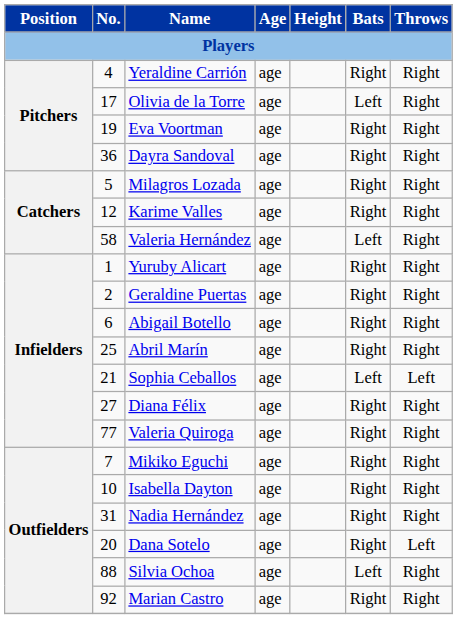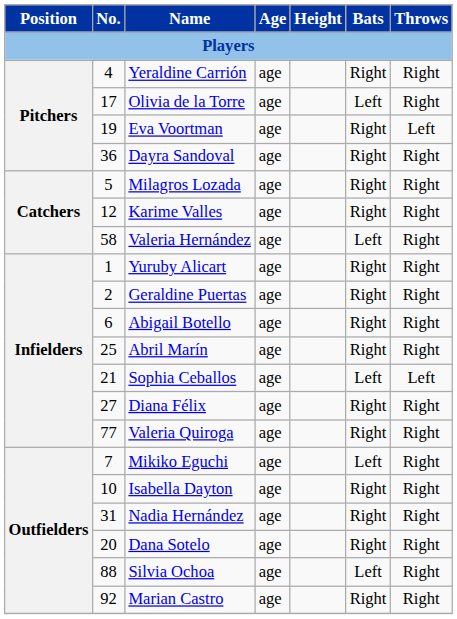Eva Voortman | Throws: Right -> Left
Mikiko Eguchi | Bats: Right -> Left
Dana Sotelo | Throws: Left -> Right
